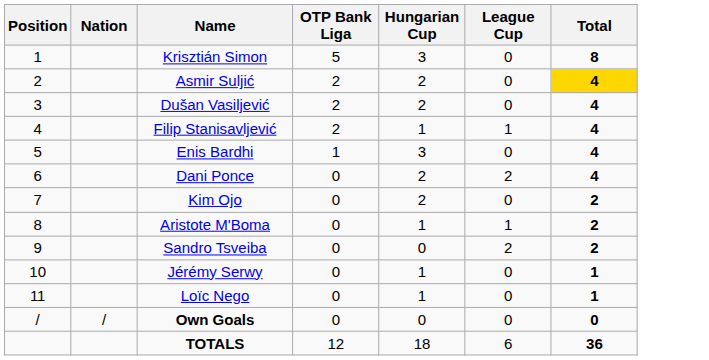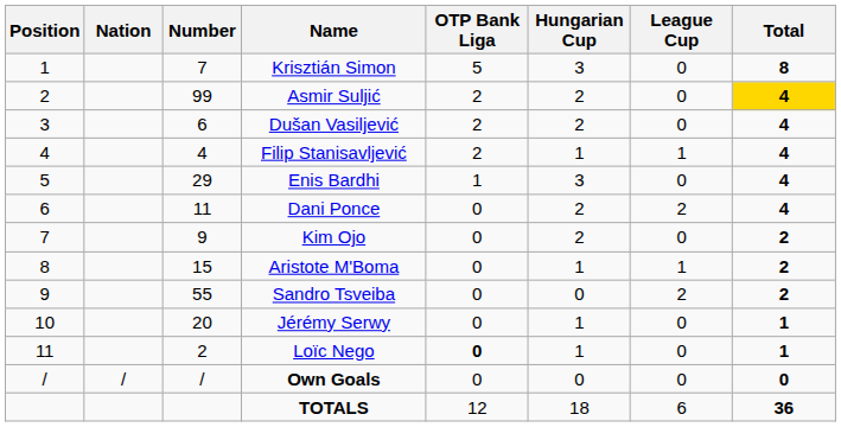+ column: Number | 7 | 99 | 6 | 4 | 29 | 11 | 9 | 15 | 55 | 20 | 2 | /
Loïc Nego | OTP Bank Liga: normal -> bold
